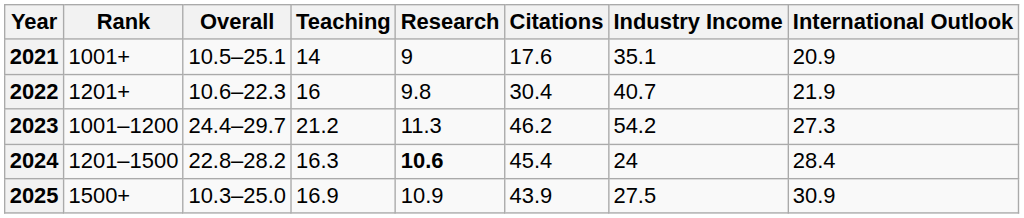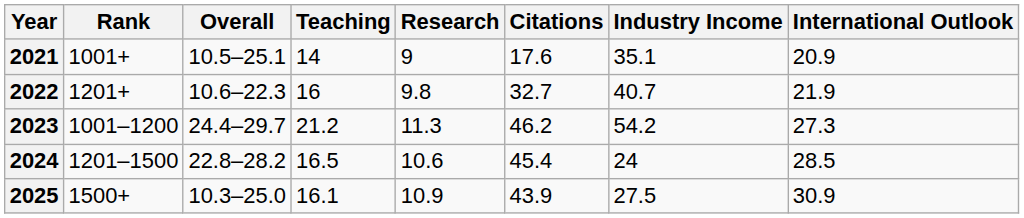2022 | Citations: 30.4 -> 32.7
2024 | Teaching: 16.3 -> 16.5
2024 | Research: bold -> normal
2024 | International Outlook: 28.4 -> 28.5
2025 | Teaching: 16.9 -> 16.1
